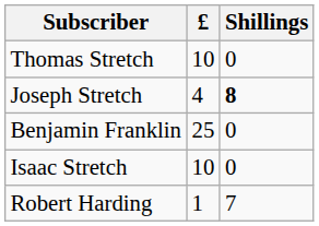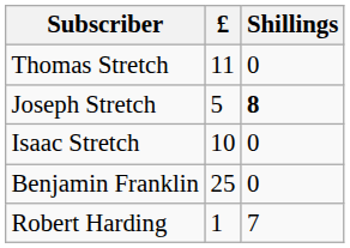Thomas Stretch | £: 10 -> 11
Joseph Stretch | £: 4 -> 5
rows swapped: Isaac Stretch <-> Benjamin Franklin
